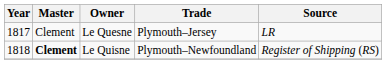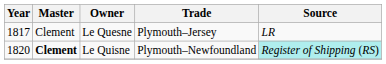Le Quisne | Year: 1818 -> 1820
Le Quisne | Source: no background -> paleturquoise background
